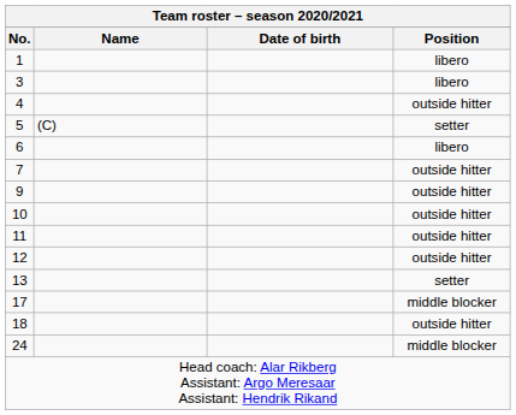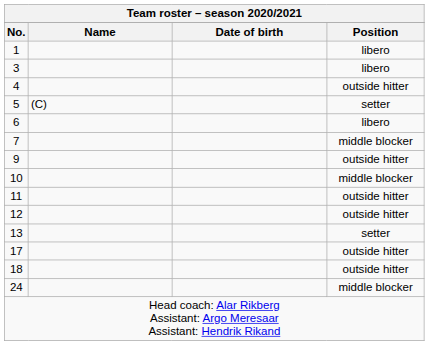7 | Position: outside hitter -> middle blocker
10 | Position: outside hitter -> middle blocker
17 | Position: middle blocker -> outside hitter
